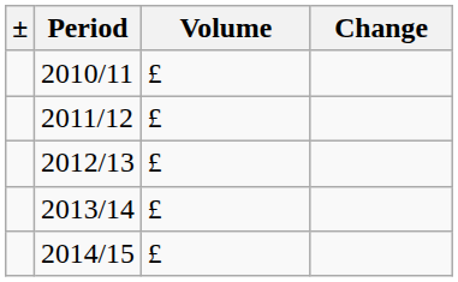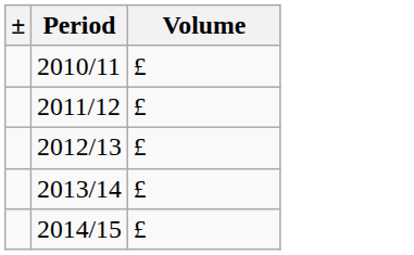- column: Change
